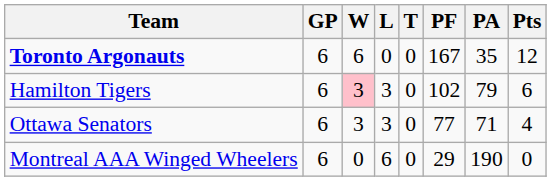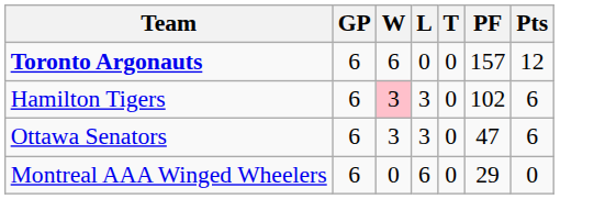- column: PA | 35 | 79 | 71 | 190
Toronto Argonauts | PF: 167 -> 157
Ottawa Senators | PF: 77 -> 47
Ottawa Senators | Pts: 4 -> 6
